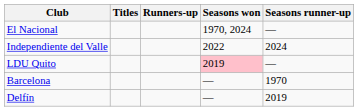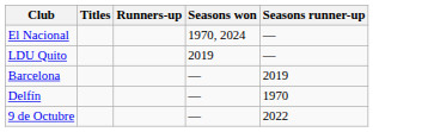- row: Independiente del Valle | 2022 | 2024
LDU Quito | Seasons won: pink background -> no background
Barcelona | Seasons runner-up: 1970 -> 2019
Delfín | Seasons runner-up: 2019 -> 1970
+ row: 9 de Octubre | — | 2022
